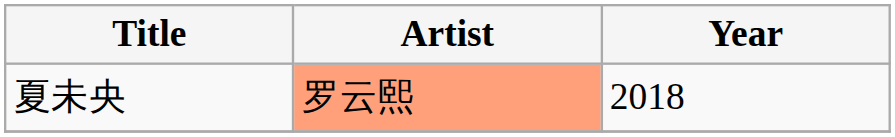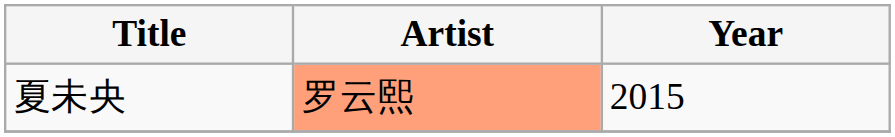夏未央 | Year: 2018 -> 2015
